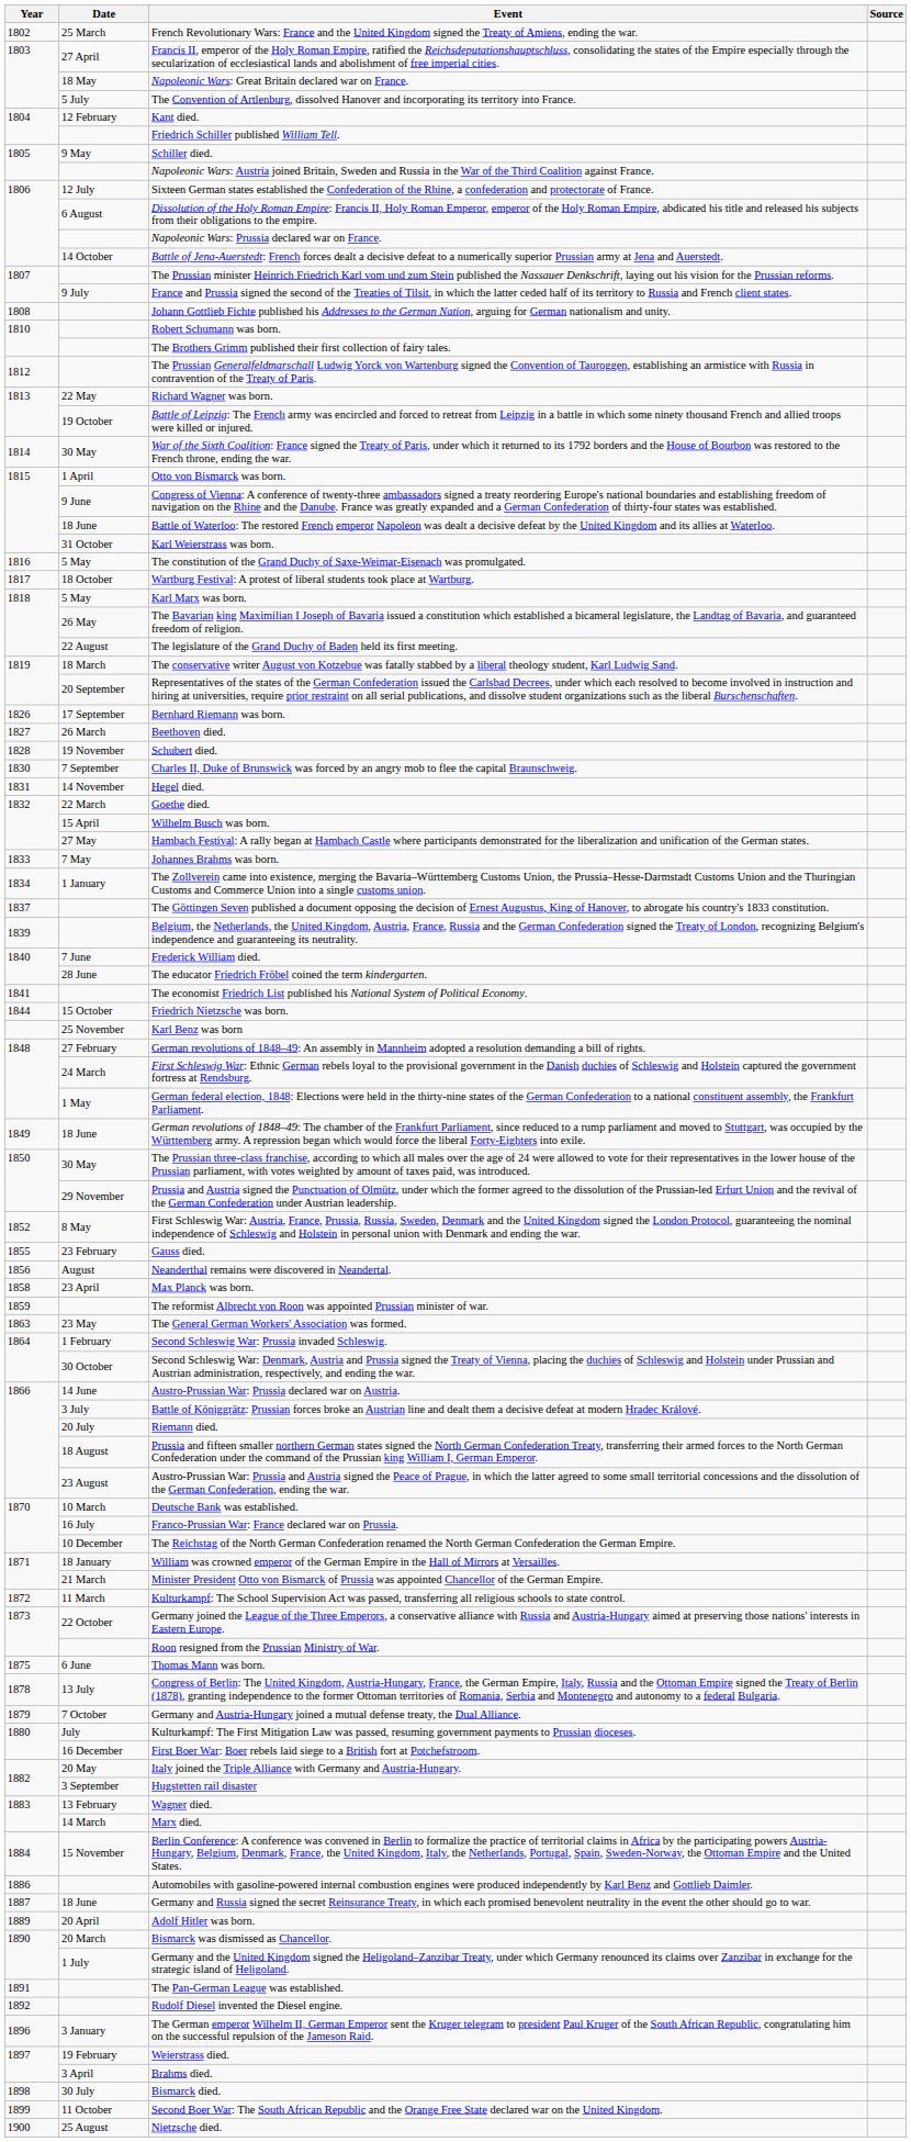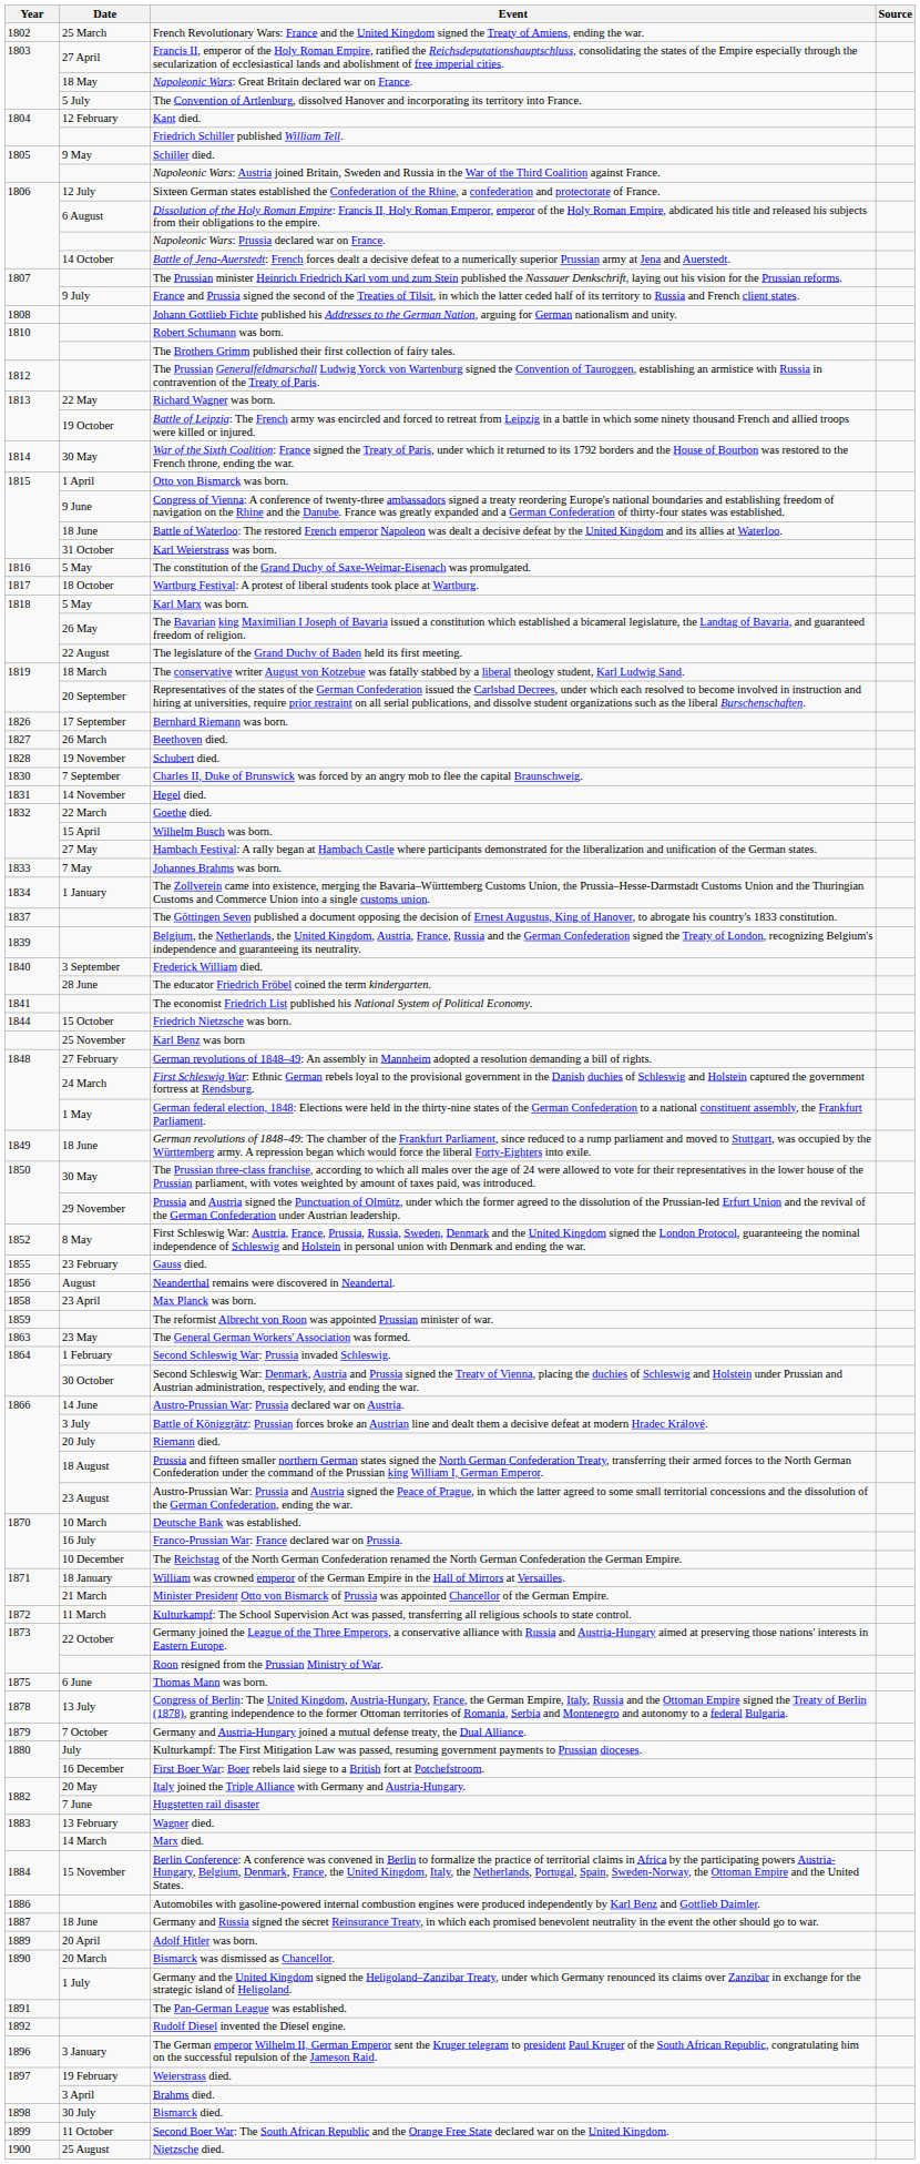Frederick William died. | Date: 7 June -> 3 September
Hugstetten rail disaster | Date: 3 September -> 7 June
